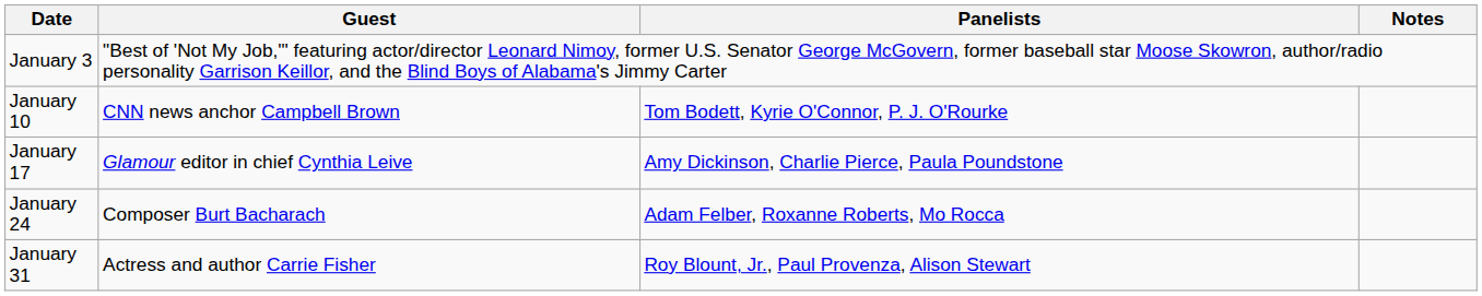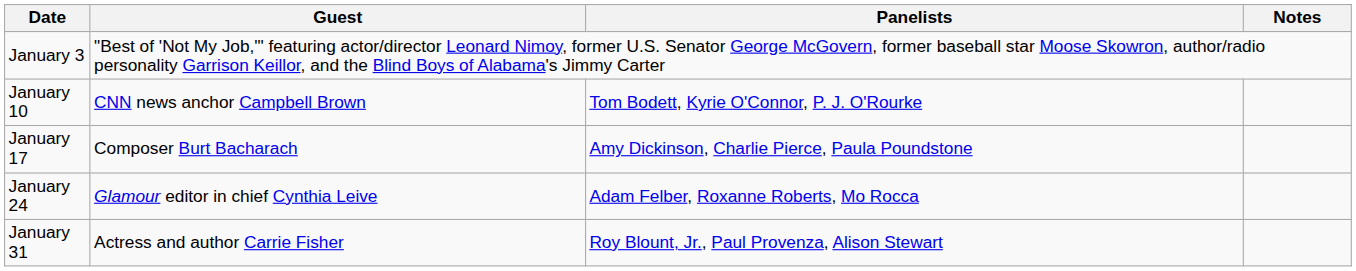January 17 | Guest: Glamour editor in chief Cynthia Leive -> Composer Burt Bacharach
January 24 | Guest: Composer Burt Bacharach -> Glamour editor in chief Cynthia Leive
